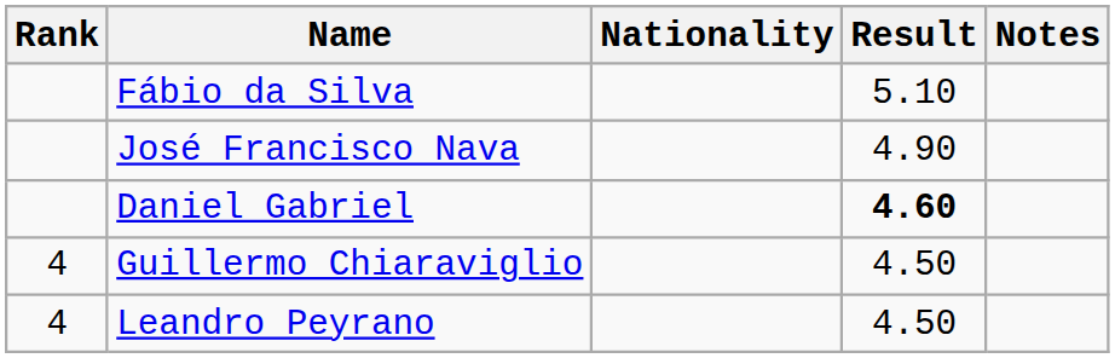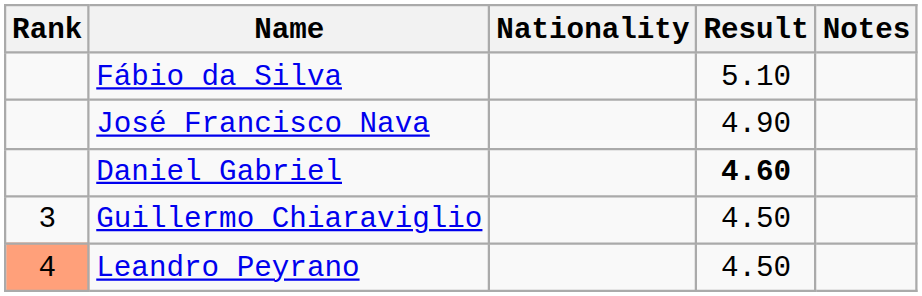Guillermo Chiaraviglio | Rank: 4 -> 3
Leandro Peyrano | Rank: no background -> lightsalmon background
